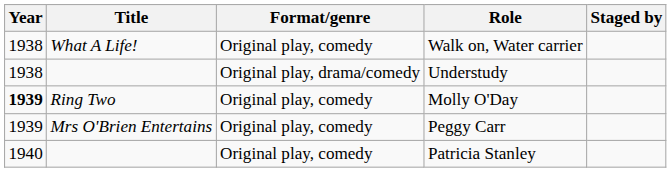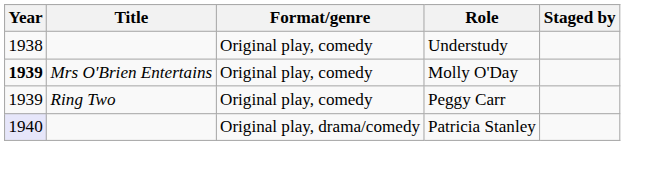- row: 1938 | What A Life! | Original play, comedy | Walk on, Water carrier
Understudy | Format/genre: Original play, drama/comedy -> Original play, comedy
Molly O'Day | Title: Ring Two -> Mrs O'Brien Entertains
Peggy Carr | Title: Mrs O'Brien Entertains -> Ring Two
Patricia Stanley | Year: no background -> lavender background
Patricia Stanley | Format/genre: Original play, comedy -> Original play, drama/comedy
